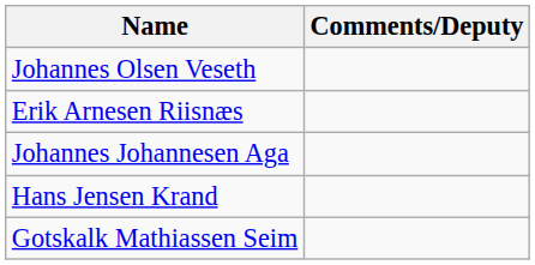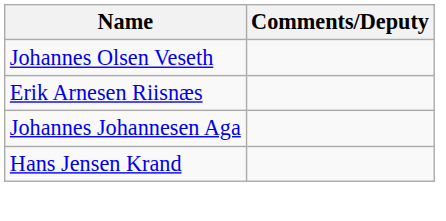- row: Gotskalk Mathiassen Seim
